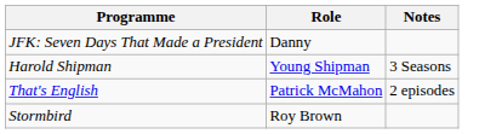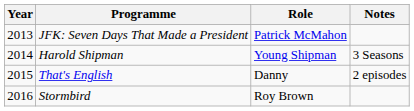+ column: Year | 2013 | 2014 | 2015 | 2016
JFK: Seven Days That Made a President | Role: Danny -> Patrick McMahon
That's English | Role: Patrick McMahon -> Danny
